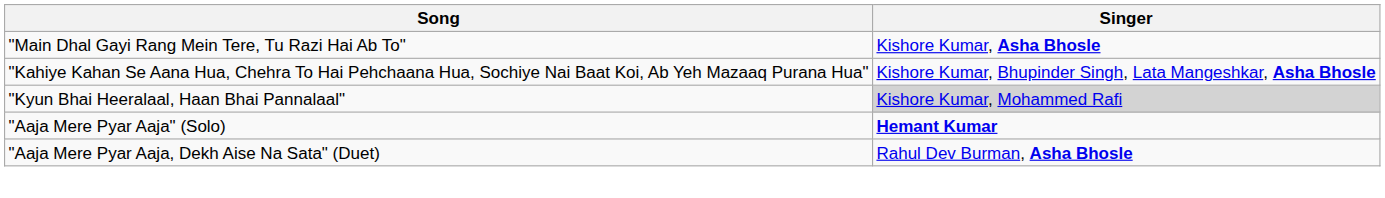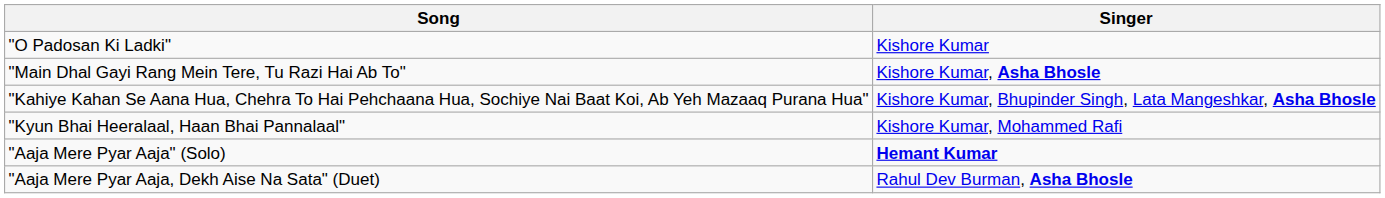+ row: "O Padosan Ki Ladki" | Kishore Kumar
"Kyun Bhai Heeralaal, Haan Bhai Pannalaal" | Singer: lightgrey background -> no background
